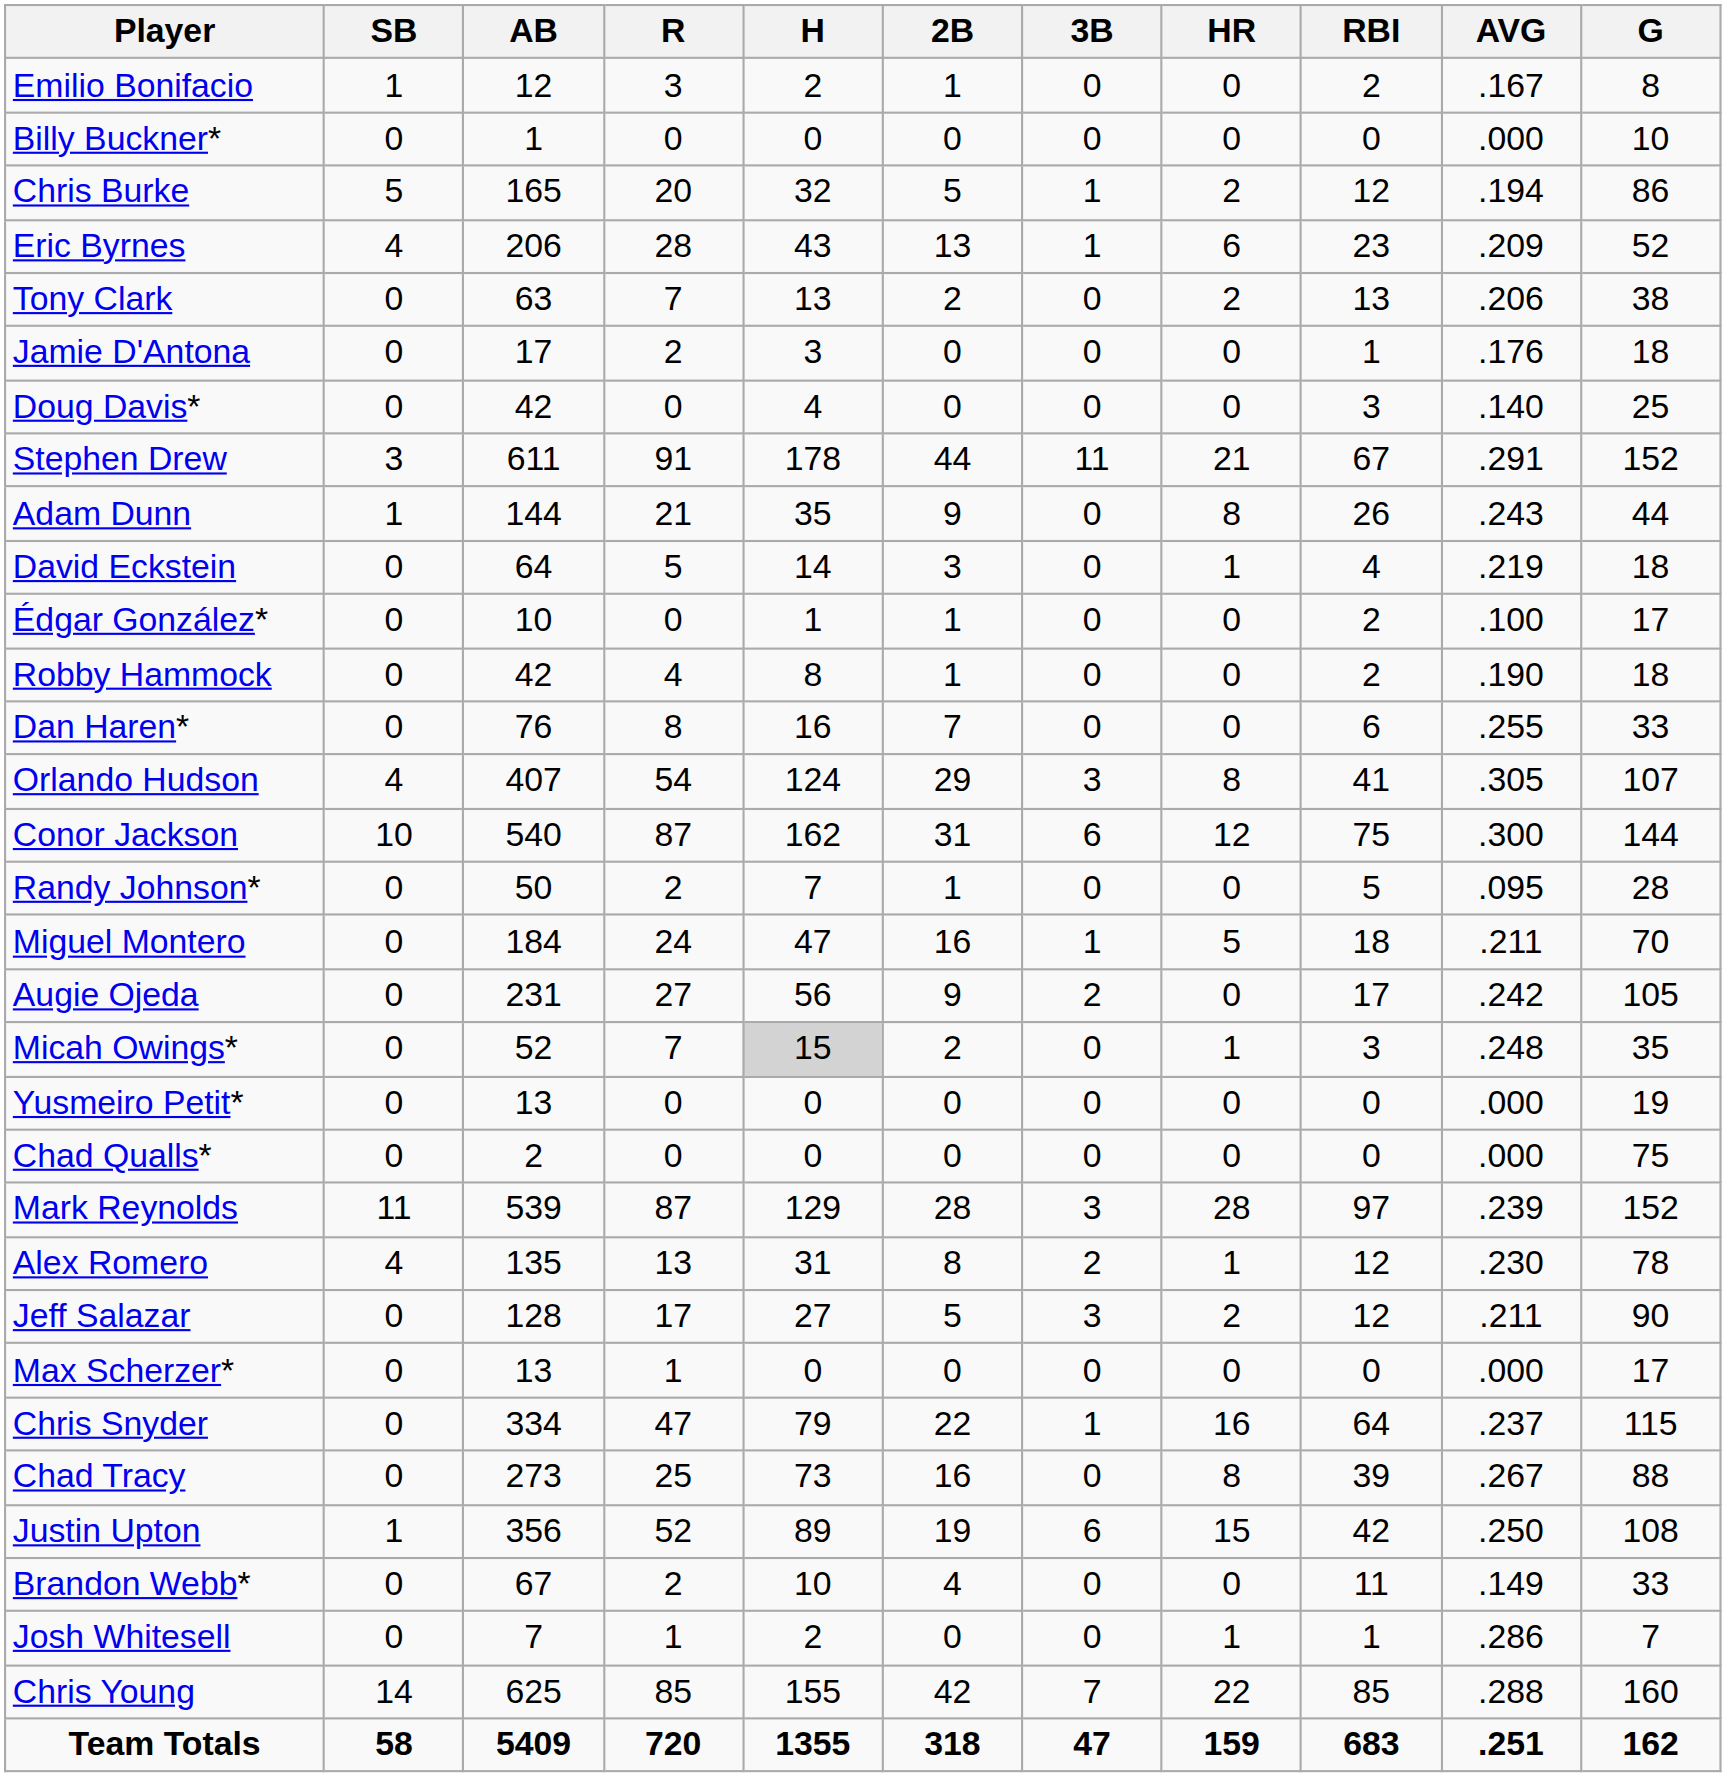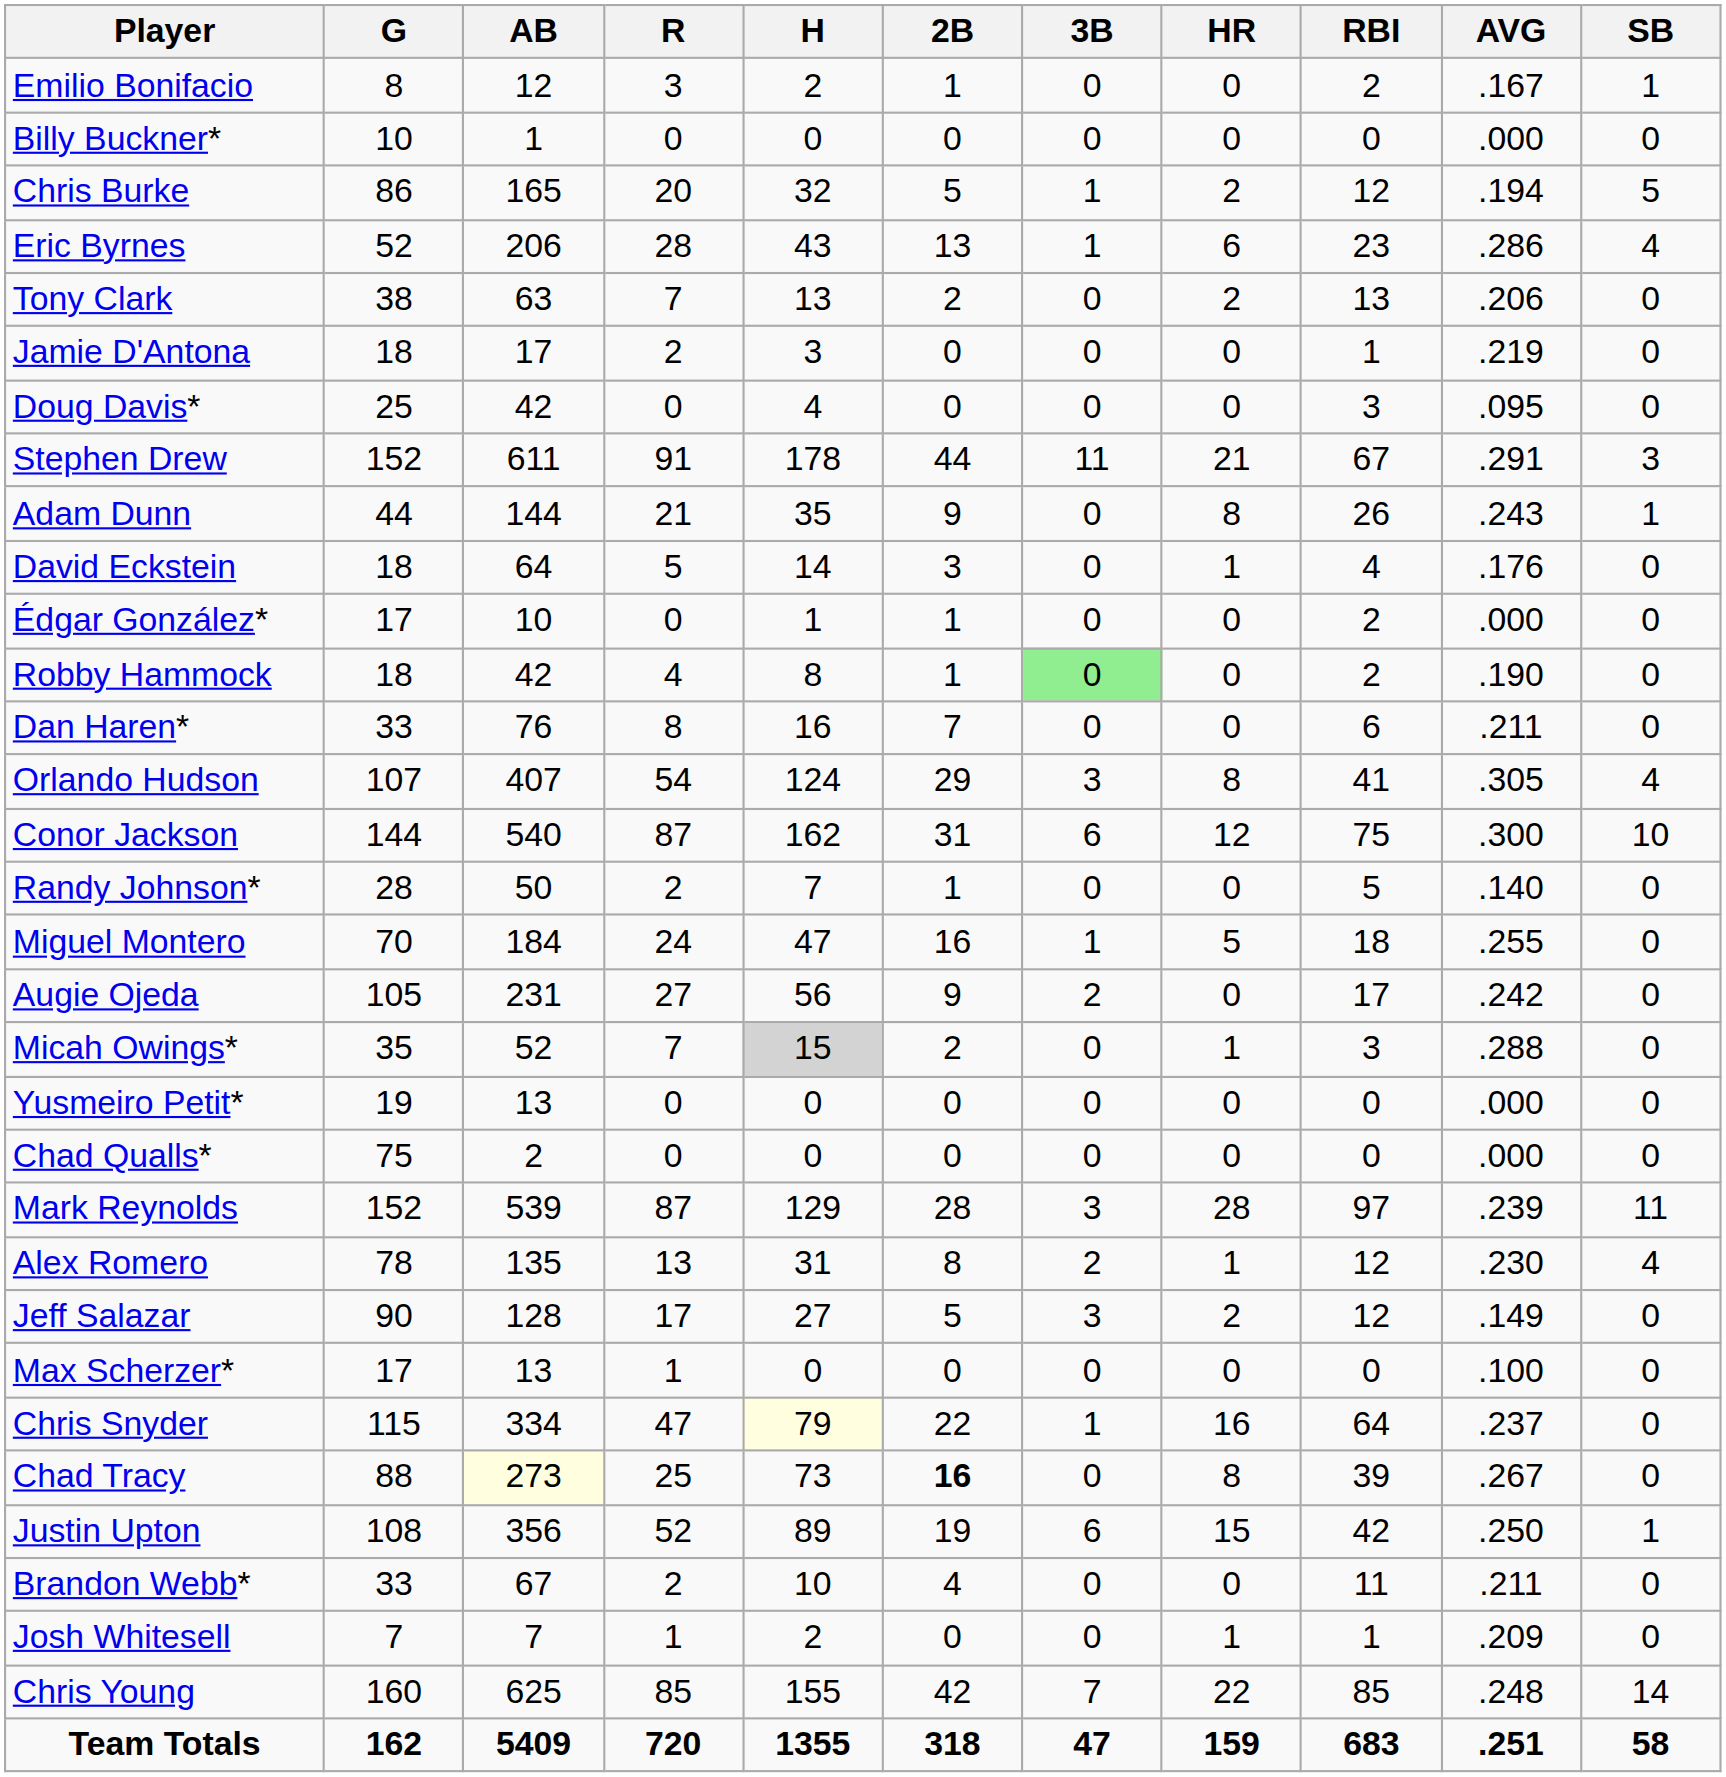columns swapped: G <-> SB
Eric Byrnes | AVG: .209 -> .286
Jamie D'Antona | AVG: .176 -> .219
Doug Davis* | AVG: .140 -> .095
David Eckstein | AVG: .219 -> .176
Édgar González* | AVG: .100 -> .000
Robby Hammock | 3B: no background -> lightgreen background
Dan Haren* | AVG: .255 -> .211
Randy Johnson* | AVG: .095 -> .140
Miguel Montero | AVG: .211 -> .255
Micah Owings* | AVG: .248 -> .288
Jeff Salazar | AVG: .211 -> .149
Max Scherzer* | AVG: .000 -> .100
Chris Snyder | H: no background -> lightyellow background
Chad Tracy | AB: no background -> lightyellow background
Chad Tracy | 2B: normal -> bold
Brandon Webb* | AVG: .149 -> .211
Josh Whitesell | AVG: .286 -> .209
Chris Young | AVG: .288 -> .248
